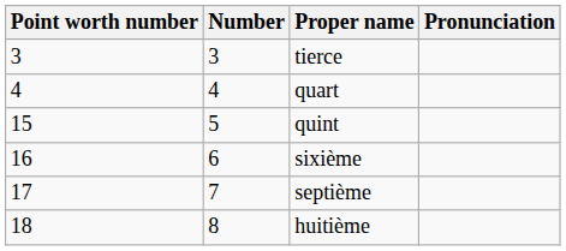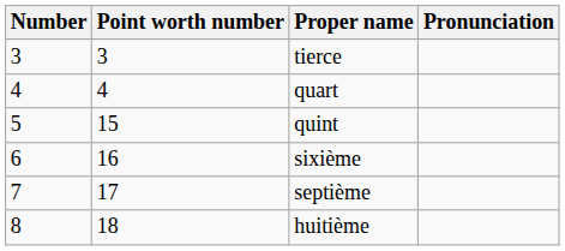columns swapped: Number <-> Point worth number
